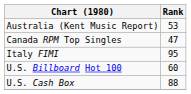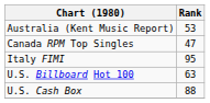U.S. Billboard Hot 100 | Rank: 60 -> 63
